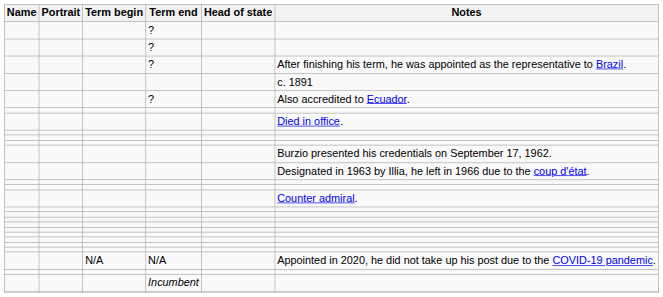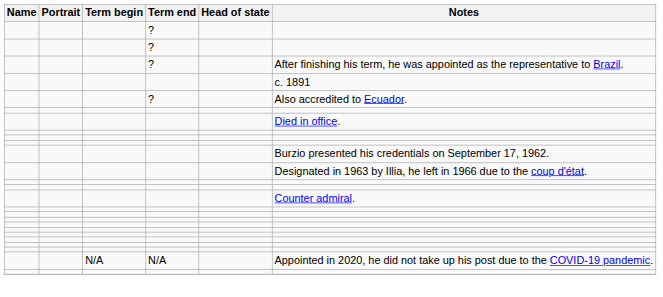- row: Incumbent
